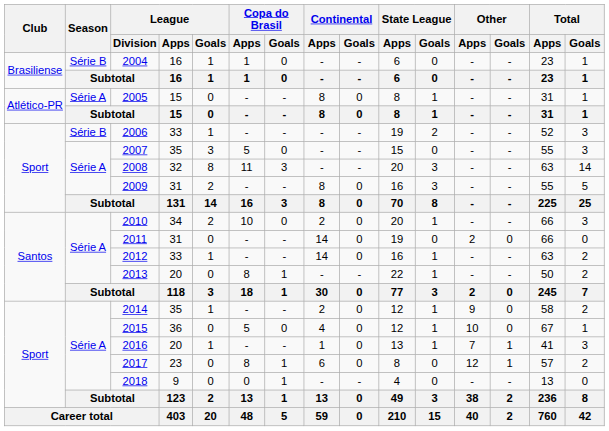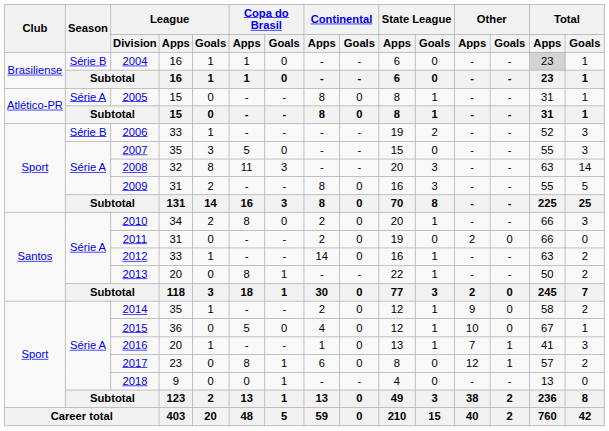2004 | Total / Apps: no background -> lightgrey background
2010 | Copa do Brasil / Apps: 10 -> 8
2011 | Continental / Apps: 14 -> 2
